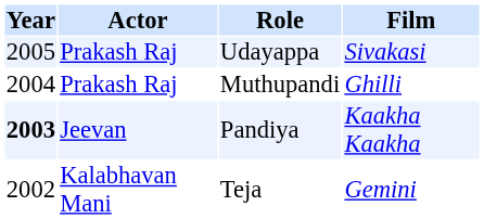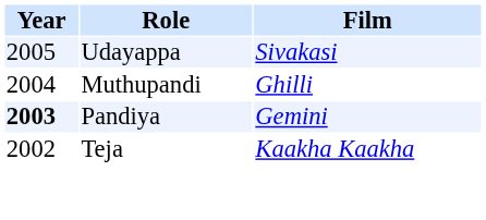- column: Actor | Prakash Raj | Prakash Raj | Jeevan | Kalabhavan Mani
Pandiya | Film: Kaakha Kaakha -> Gemini
Teja | Film: Gemini -> Kaakha Kaakha
